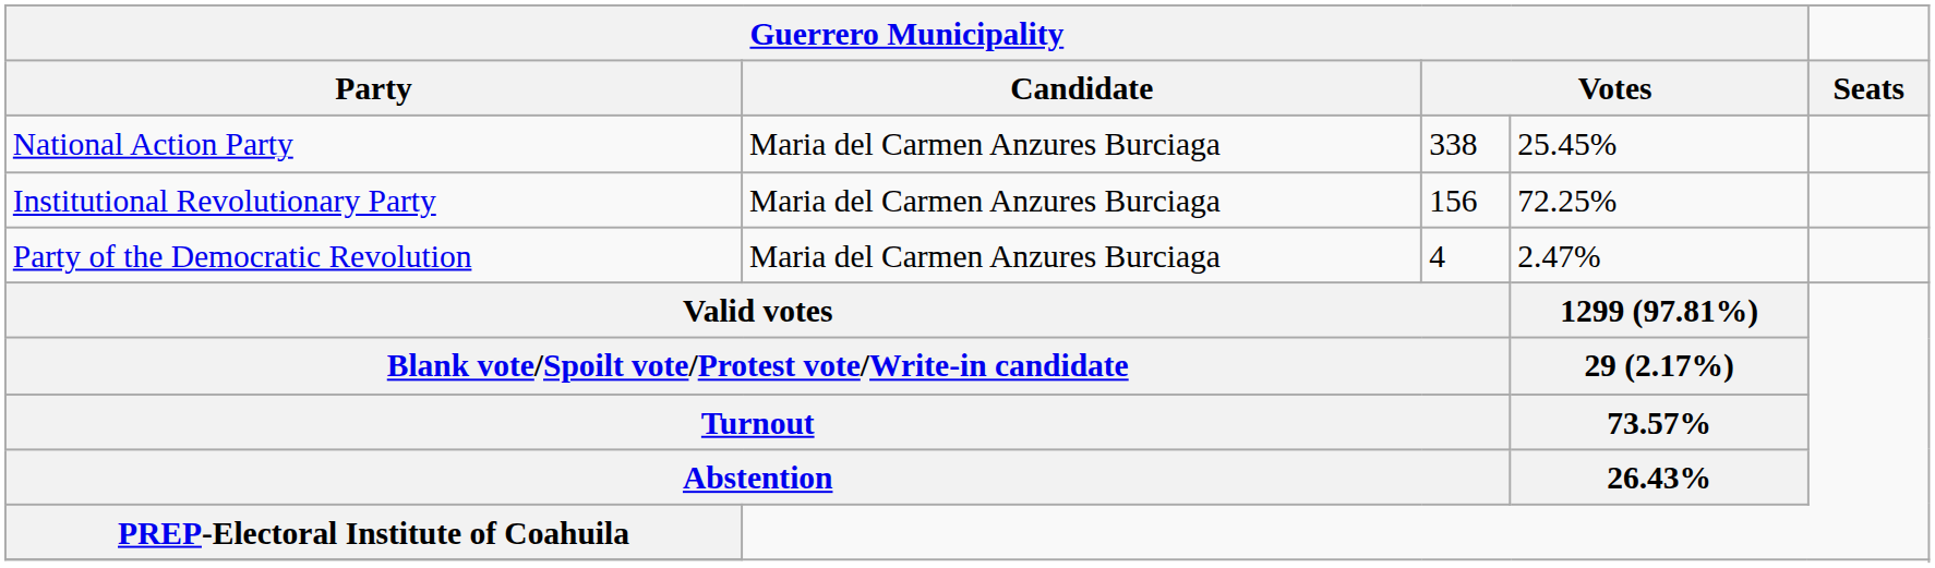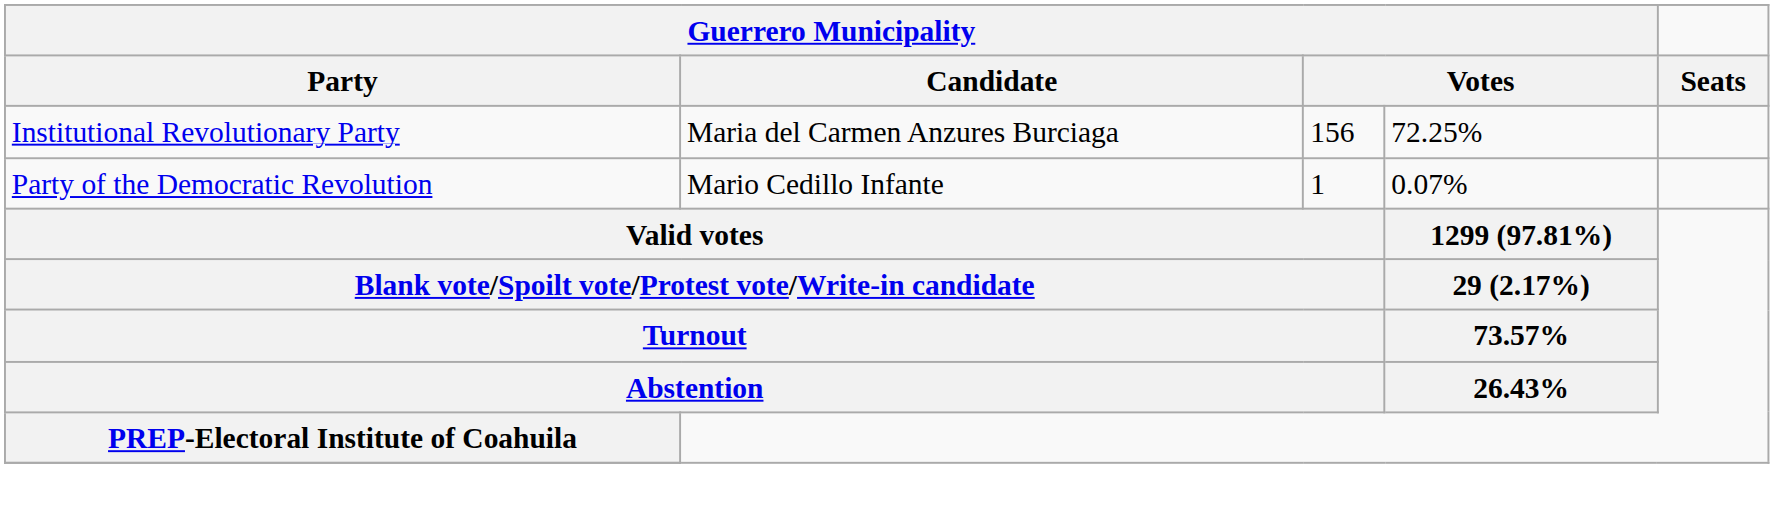- row: National Action Party | Maria del Carmen Anzures Burciaga | 338 | 25.45%
Party of the Democratic Revolution | Guerrero Municipality / Candidate: Maria del Carmen Anzures Burciaga -> Mario Cedillo Infante
Party of the Democratic Revolution | column 3: 4 -> 1
Party of the Democratic Revolution | column 4: 2.47% -> 0.07%
